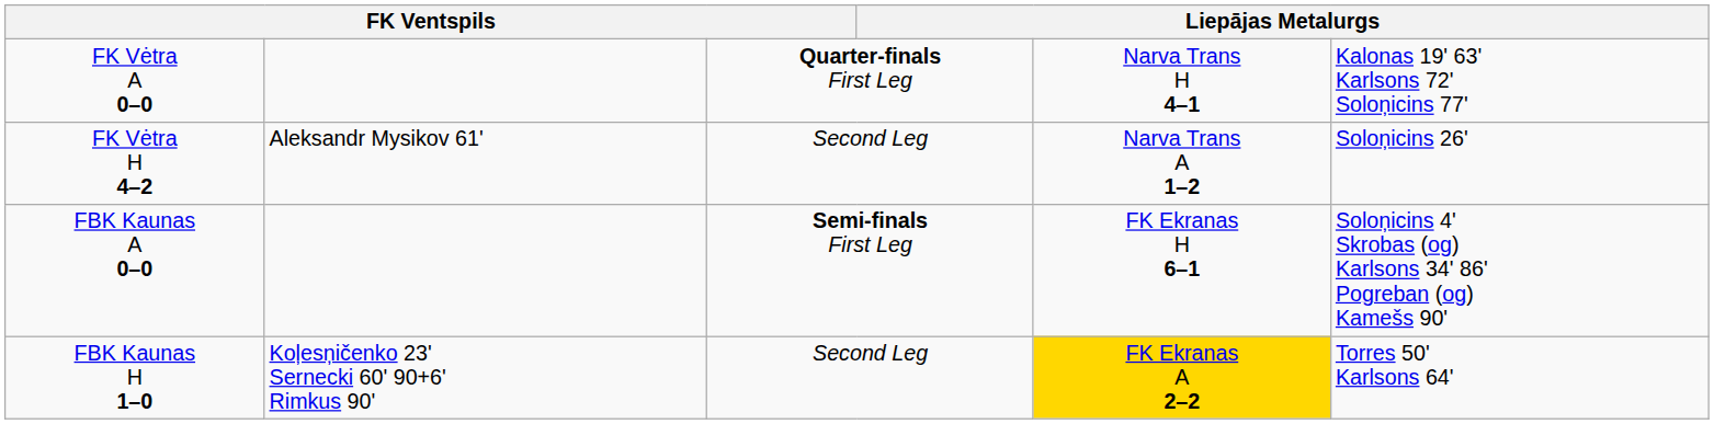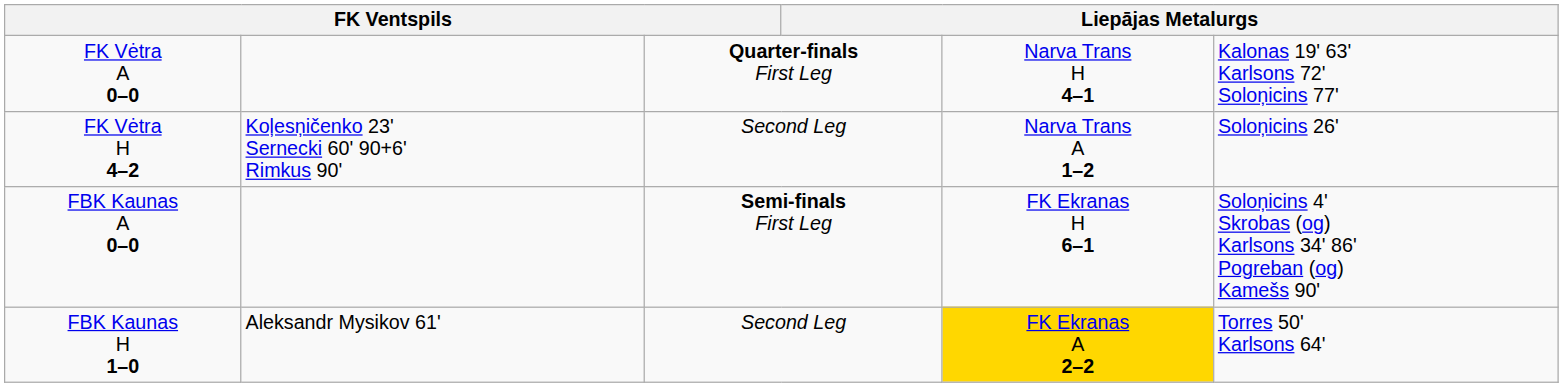FK Vėtra H 4–2 | column 2: Aleksandr Mysikov 61' -> Koļesņičenko 23' Sernecki 60' 90+6' Rimkus 90'
FBK Kaunas H 1–0 | column 2: Koļesņičenko 23' Sernecki 60' 90+6' Rimkus 90' -> Aleksandr Mysikov 61'
